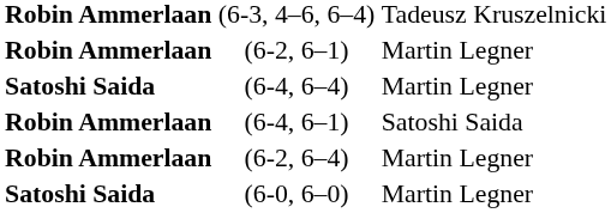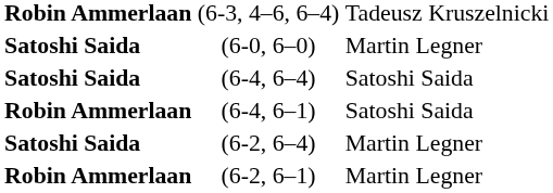rows swapped: (6-0, 6–0) <-> (6-2, 6–1)
(6-4, 6–4) | column 3: Martin Legner -> Satoshi Saida
(6-2, 6–4) | column 1: Robin Ammerlaan -> Satoshi Saida
